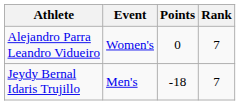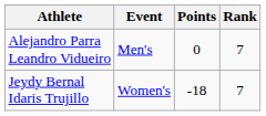Alejandro Parra Leandro Vidueiro | Event: Women's -> Men's
Jeydy Bernal Idaris Trujillo | Event: Men's -> Women's
